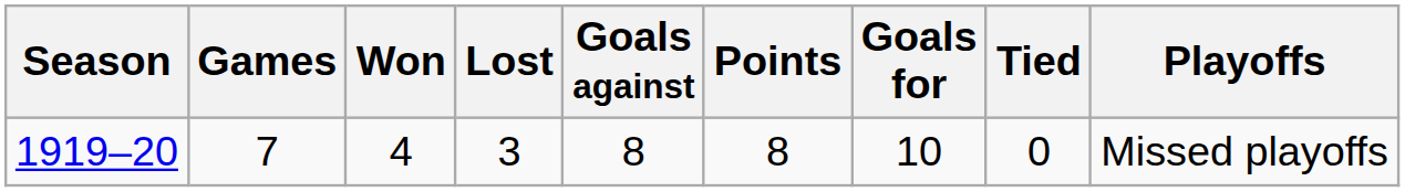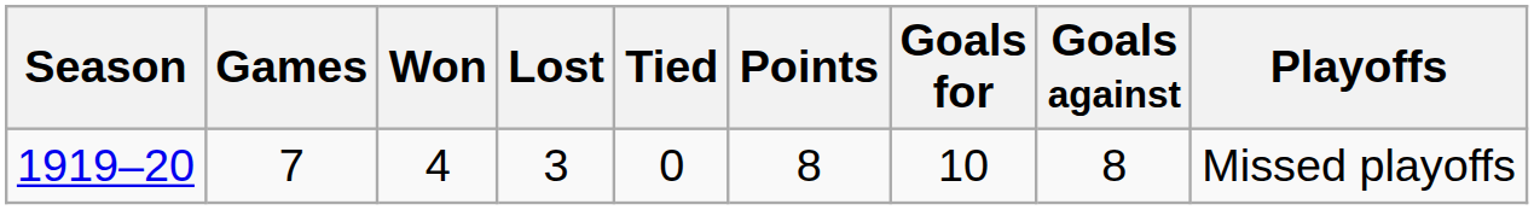columns swapped: Tied <-> Goals against
